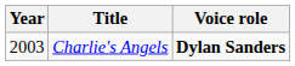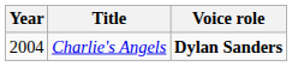Charlie's Angels | Year: 2003 -> 2004
